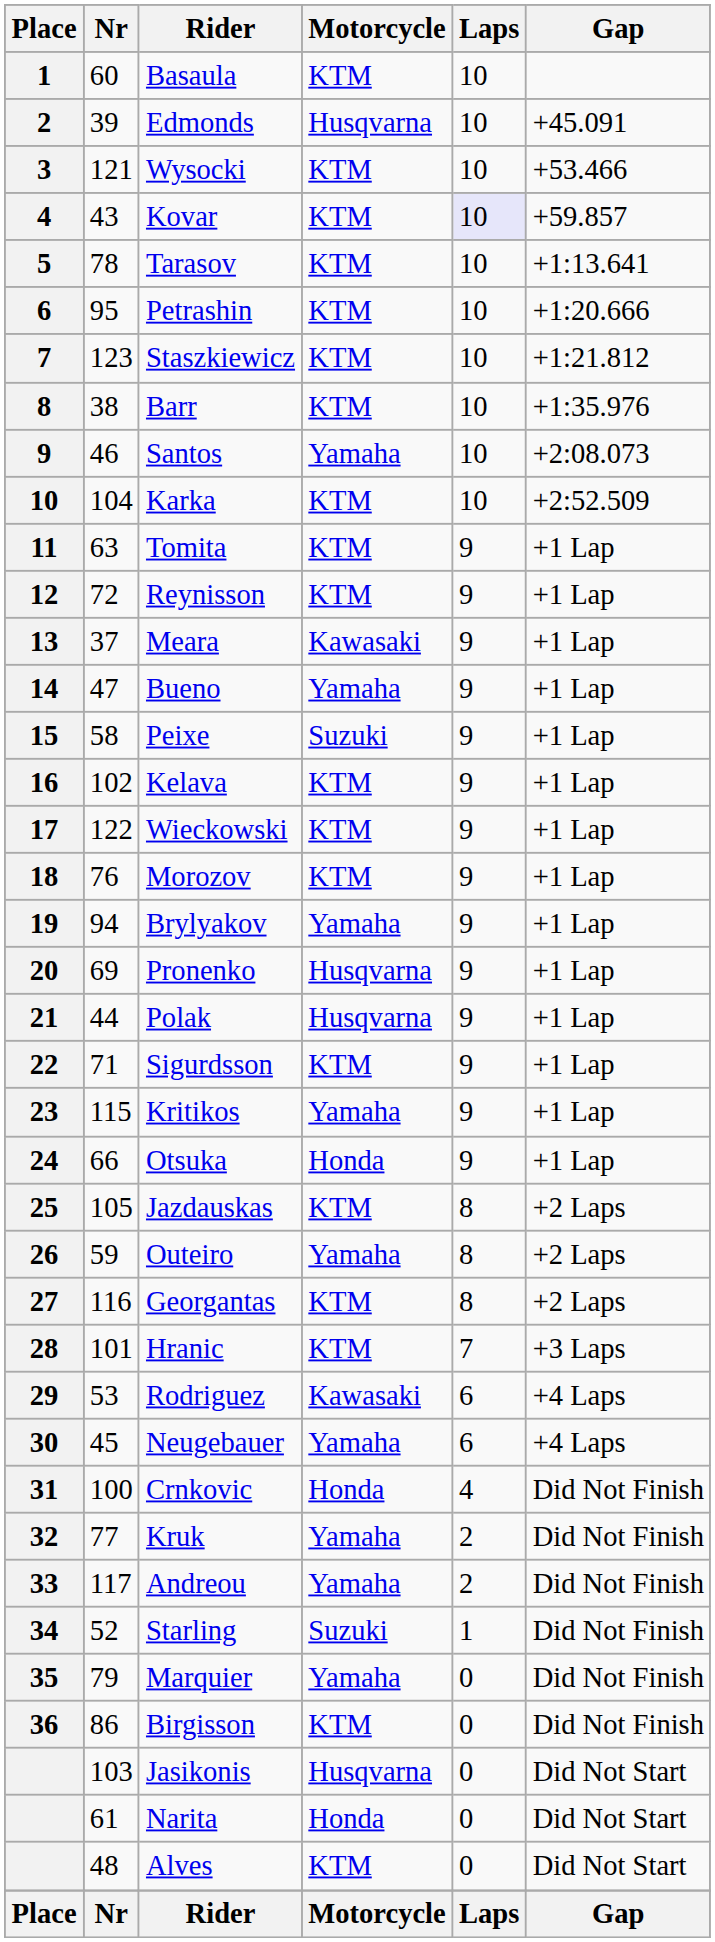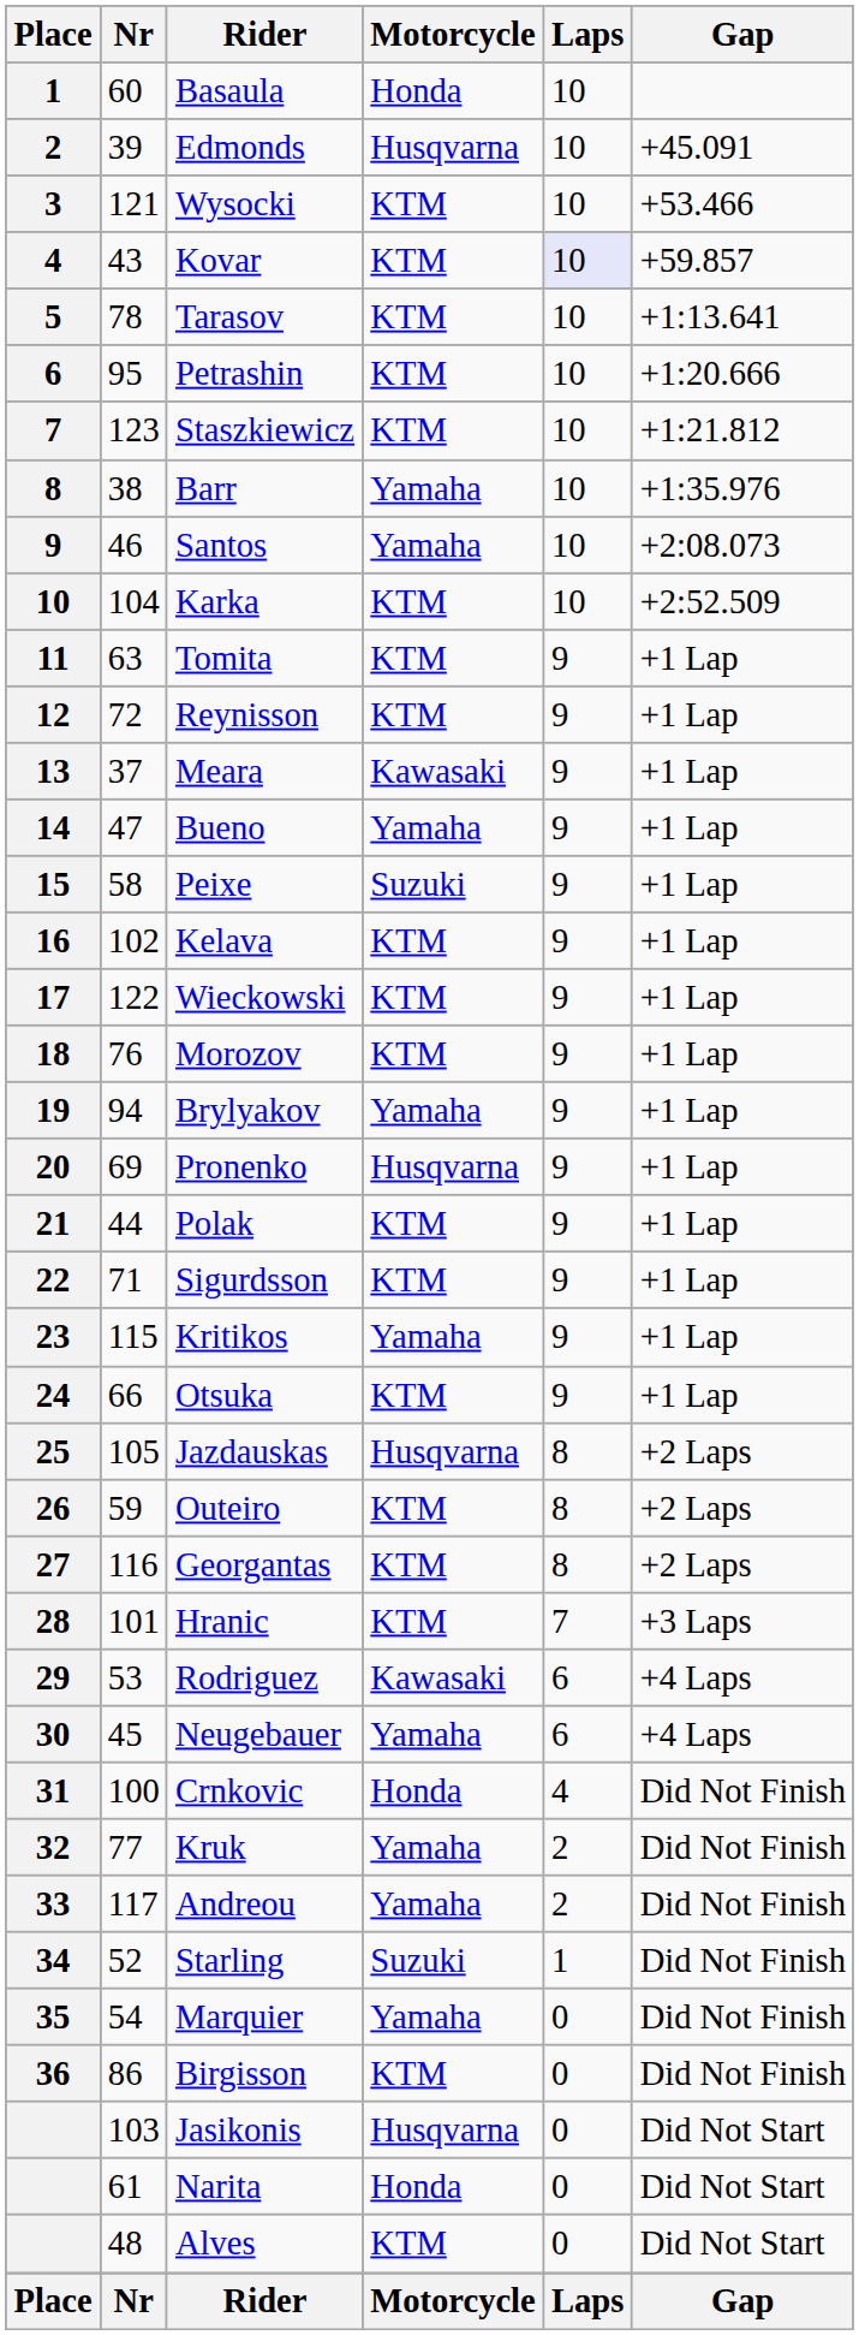Basaula | Motorcycle: KTM -> Honda
Barr | Motorcycle: KTM -> Yamaha
Polak | Motorcycle: Husqvarna -> KTM
Otsuka | Motorcycle: Honda -> KTM
Jazdauskas | Motorcycle: KTM -> Husqvarna
Outeiro | Motorcycle: Yamaha -> KTM
Marquier | Nr: 79 -> 54
